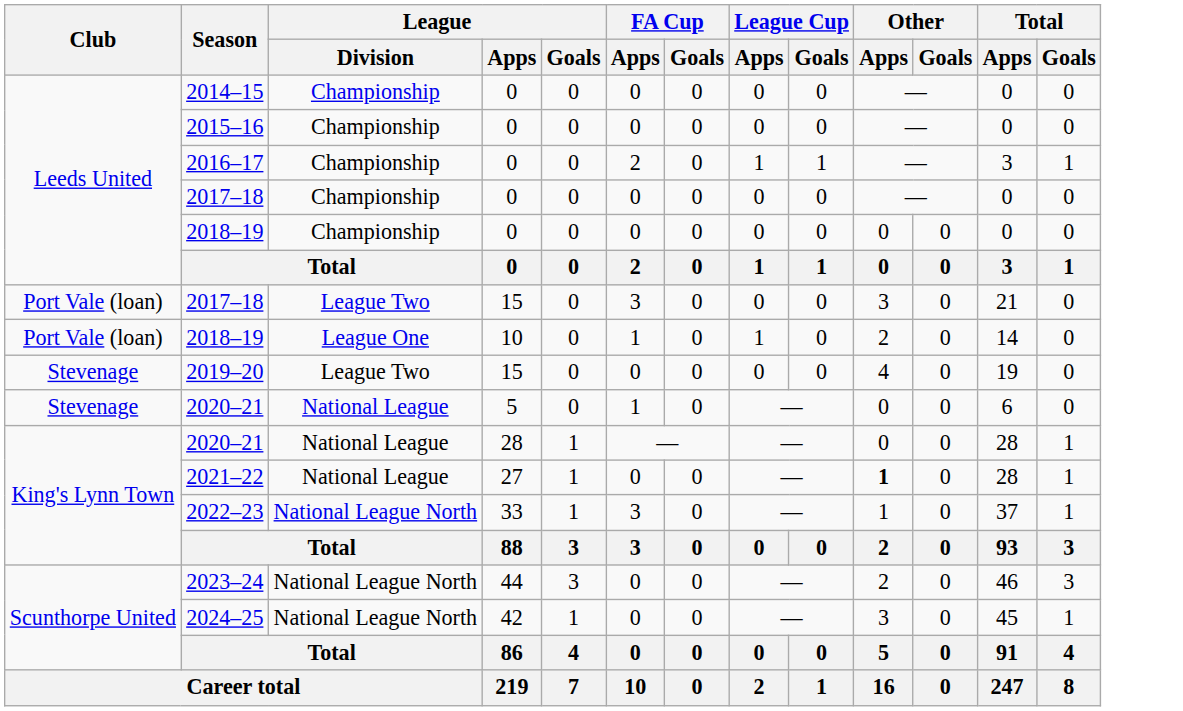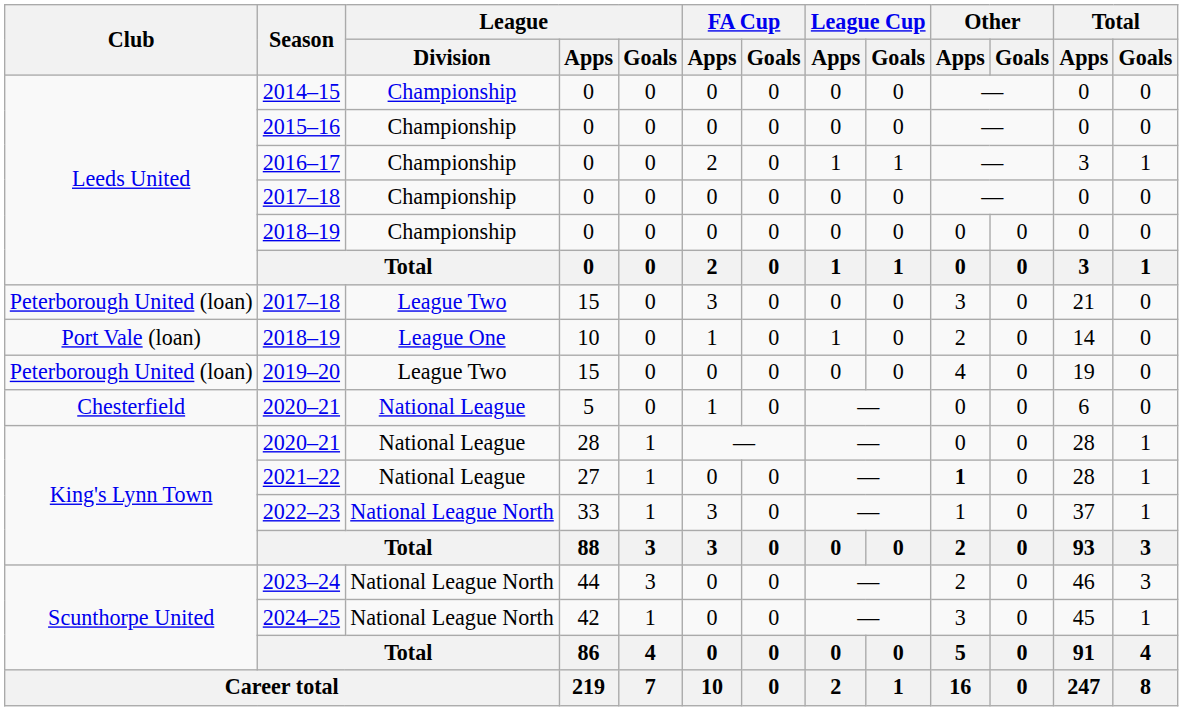2017–18 / 15 | Club: Port Vale (loan) -> Peterborough United (loan)
2019–20 | Club: Stevenage -> Peterborough United (loan)
2020–21 / 5 | Club: Stevenage -> Chesterfield
